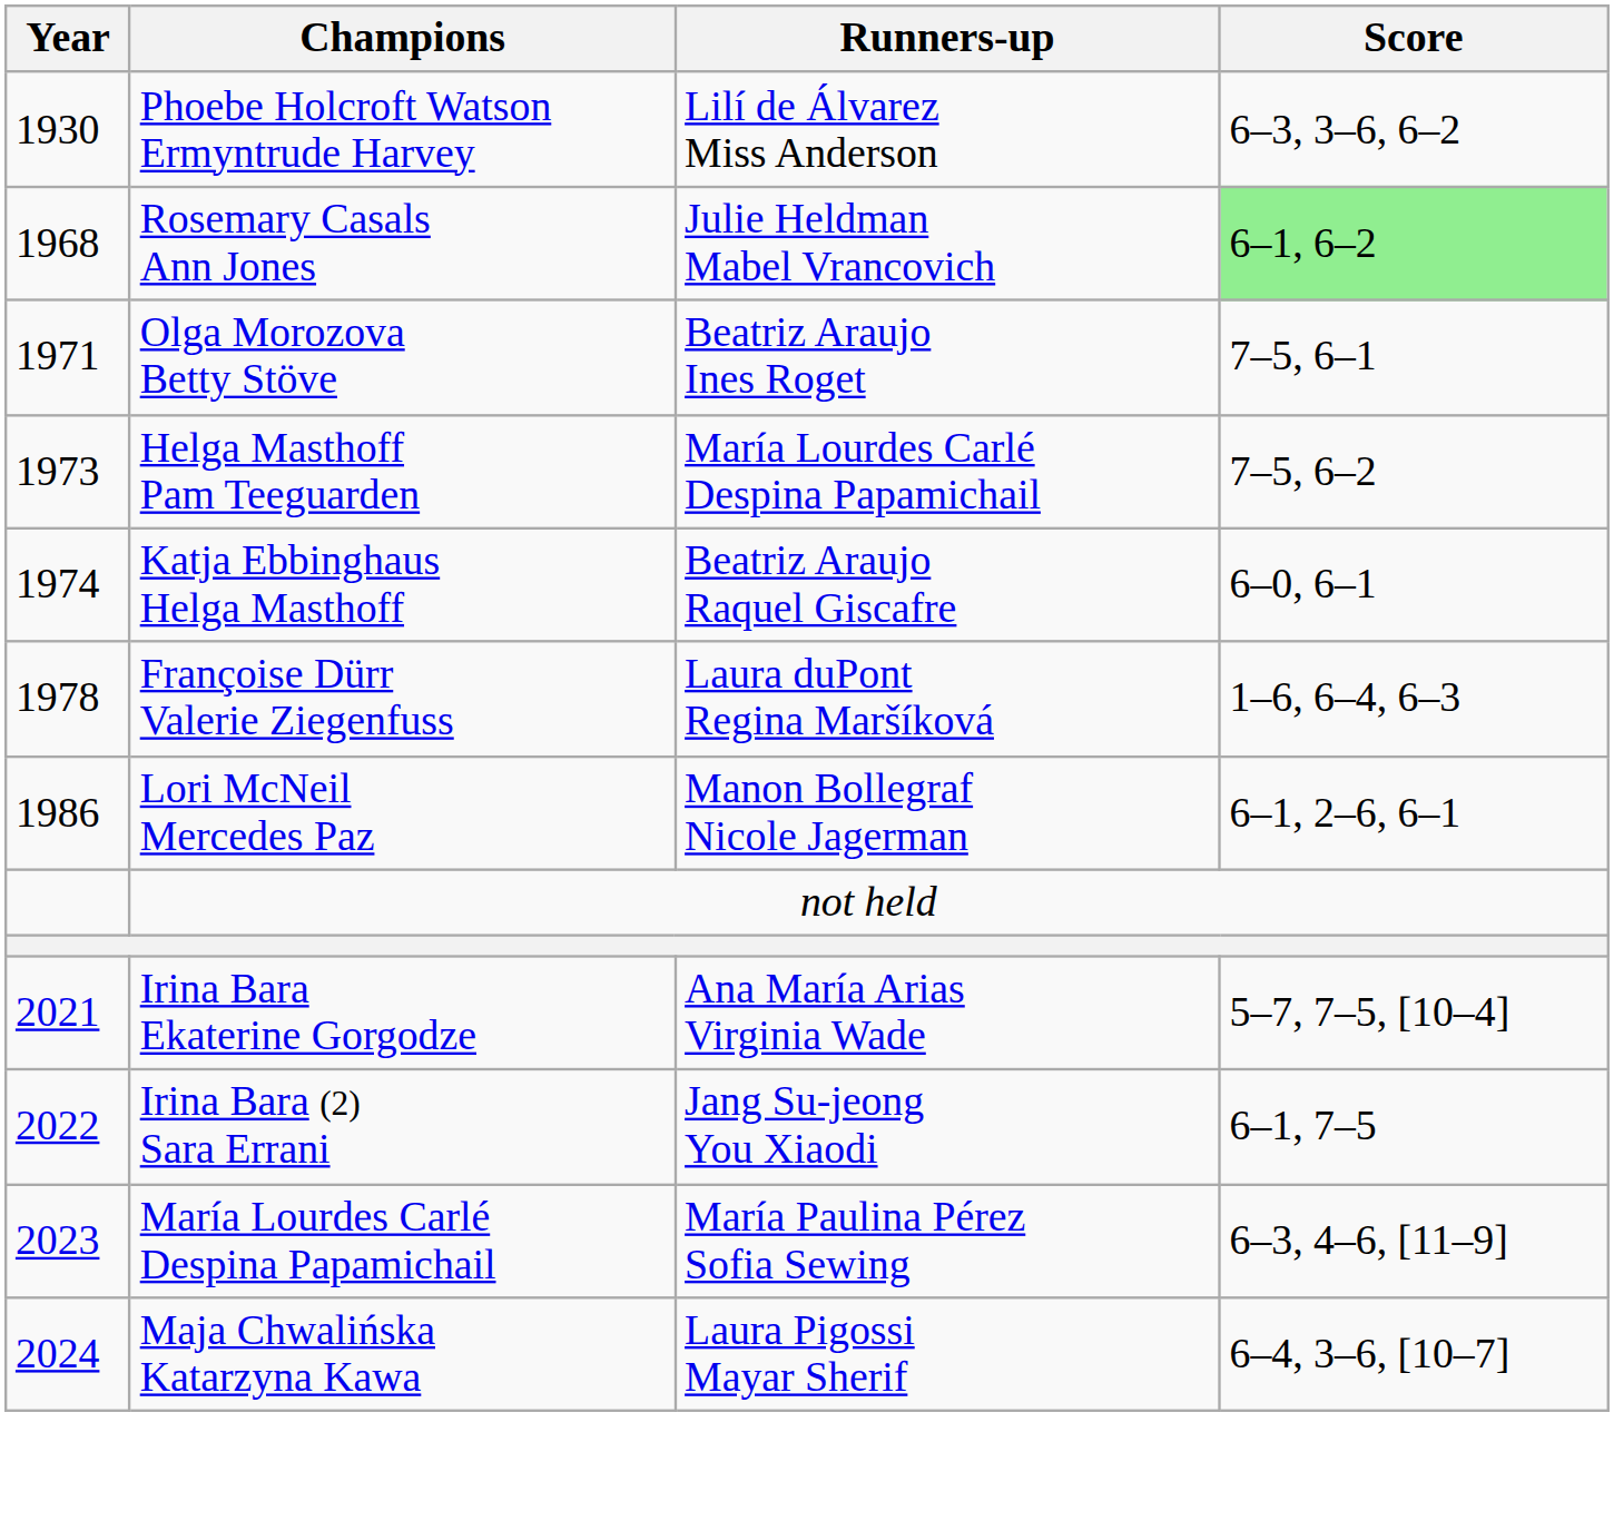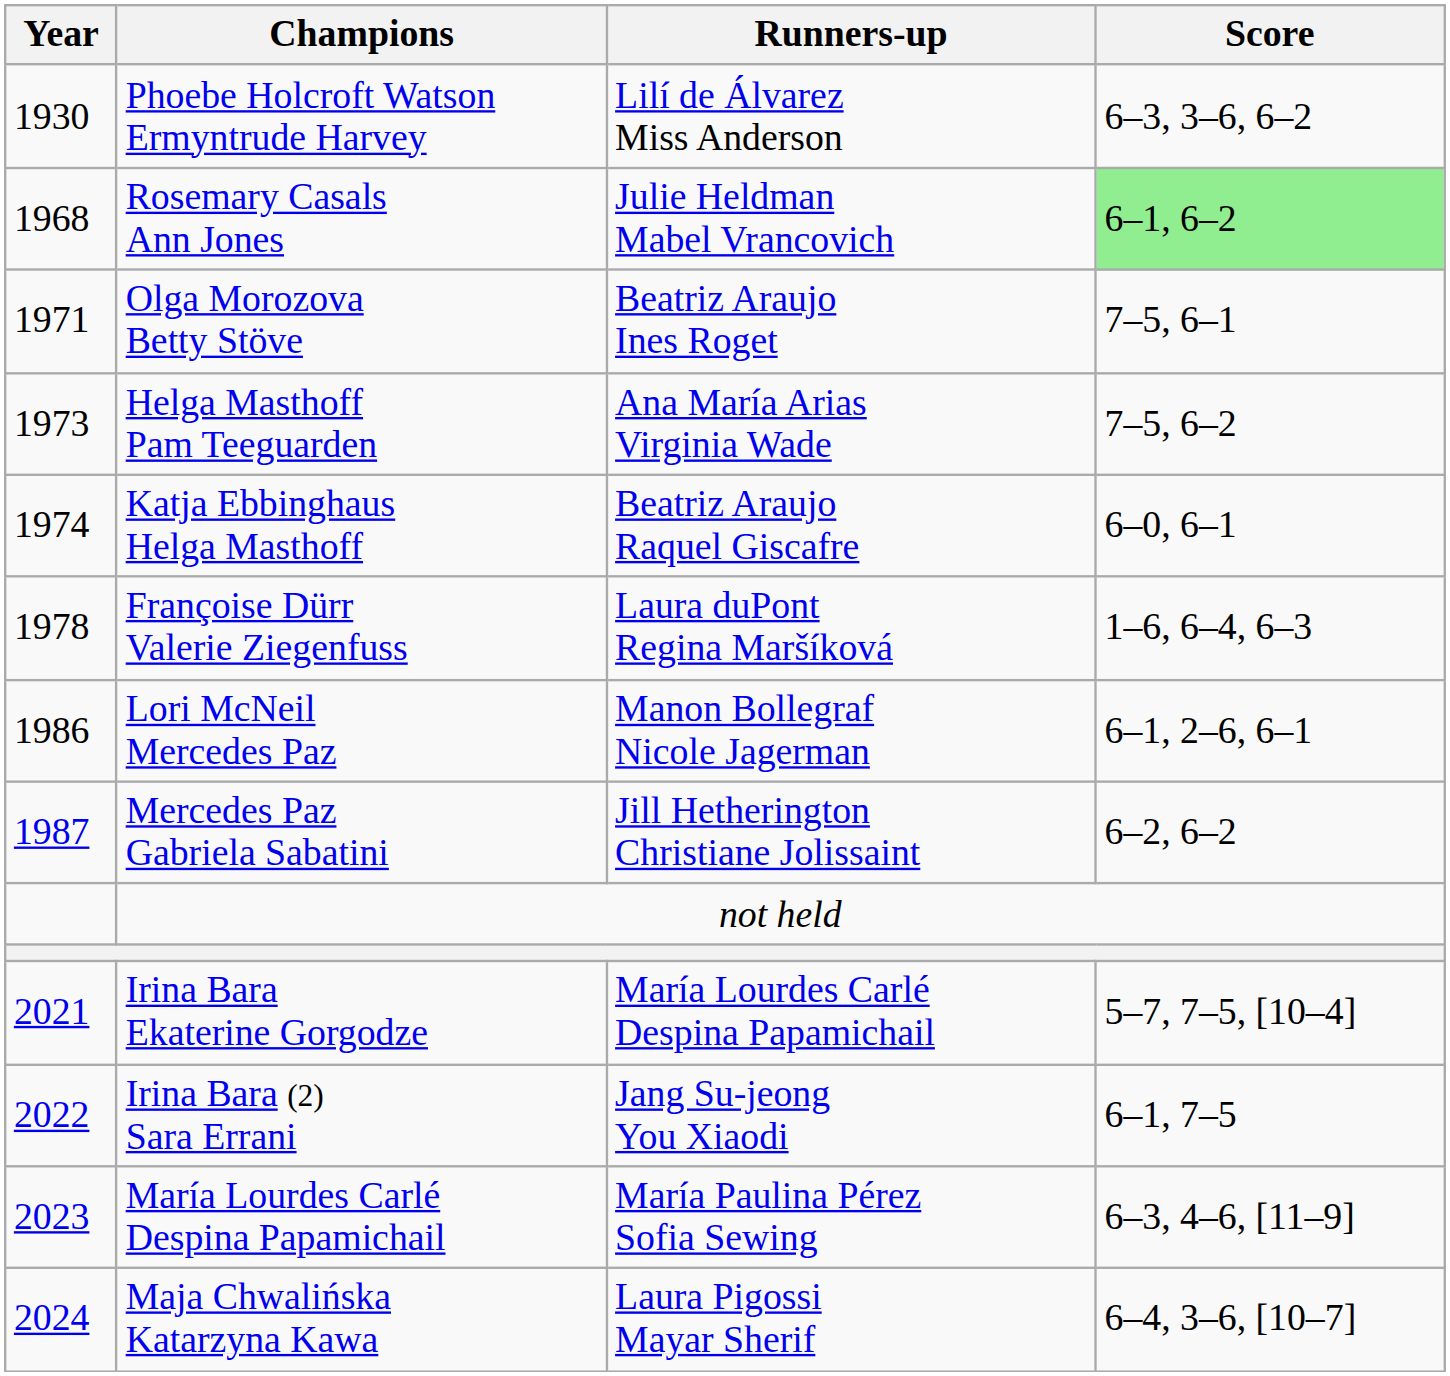Helga Masthoff Pam Teeguarden | Runners-up: María Lourdes Carlé Despina Papamichail -> Ana María Arias Virginia Wade
+ row: 1987 | Mercedes Paz Gabriela Sabatini | Jill Hetherington Christiane Jolissaint | 6–2, 6–2
Irina Bara Ekaterine Gorgodze | Runners-up: Ana María Arias Virginia Wade -> María Lourdes Carlé Despina Papamichail
